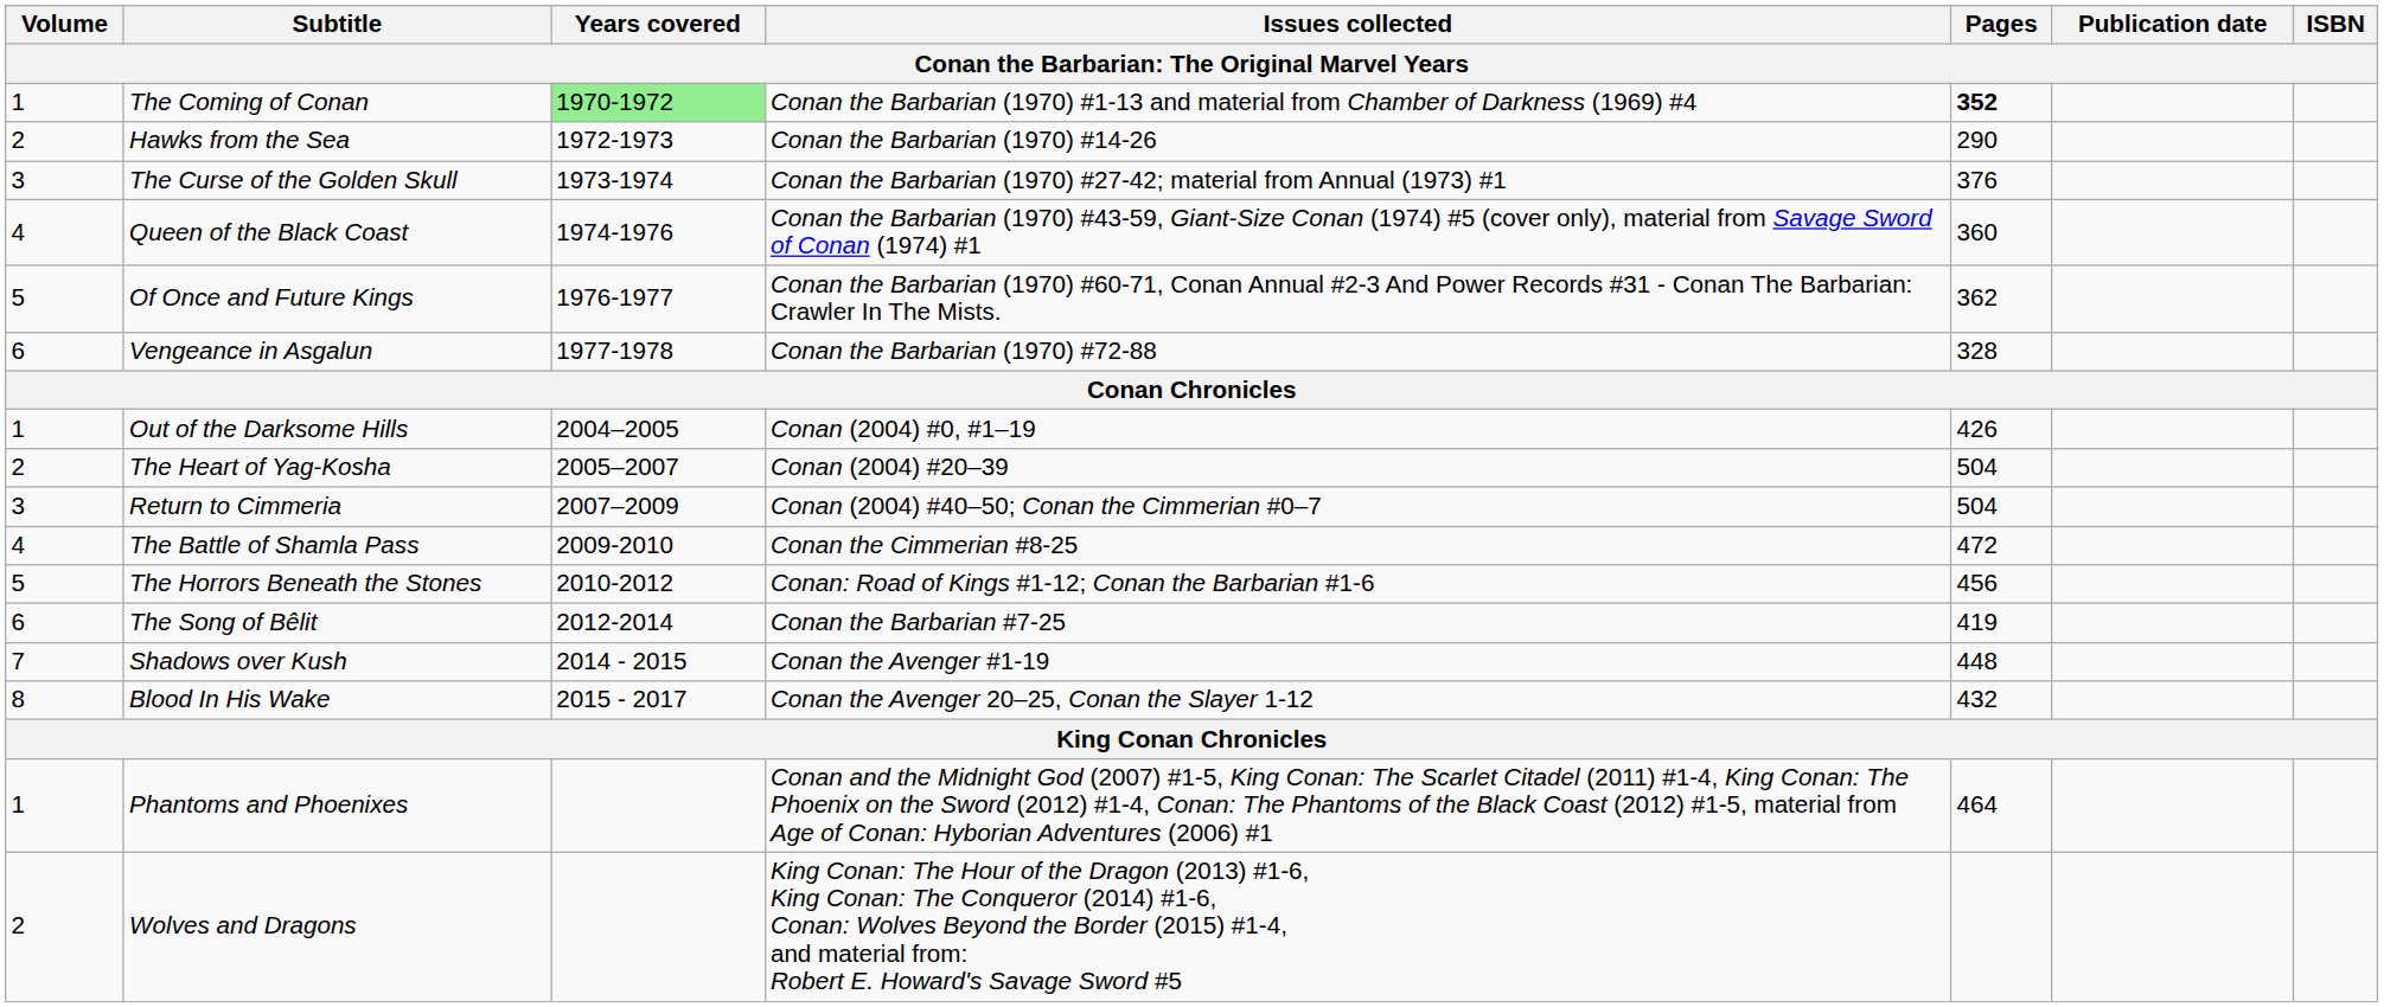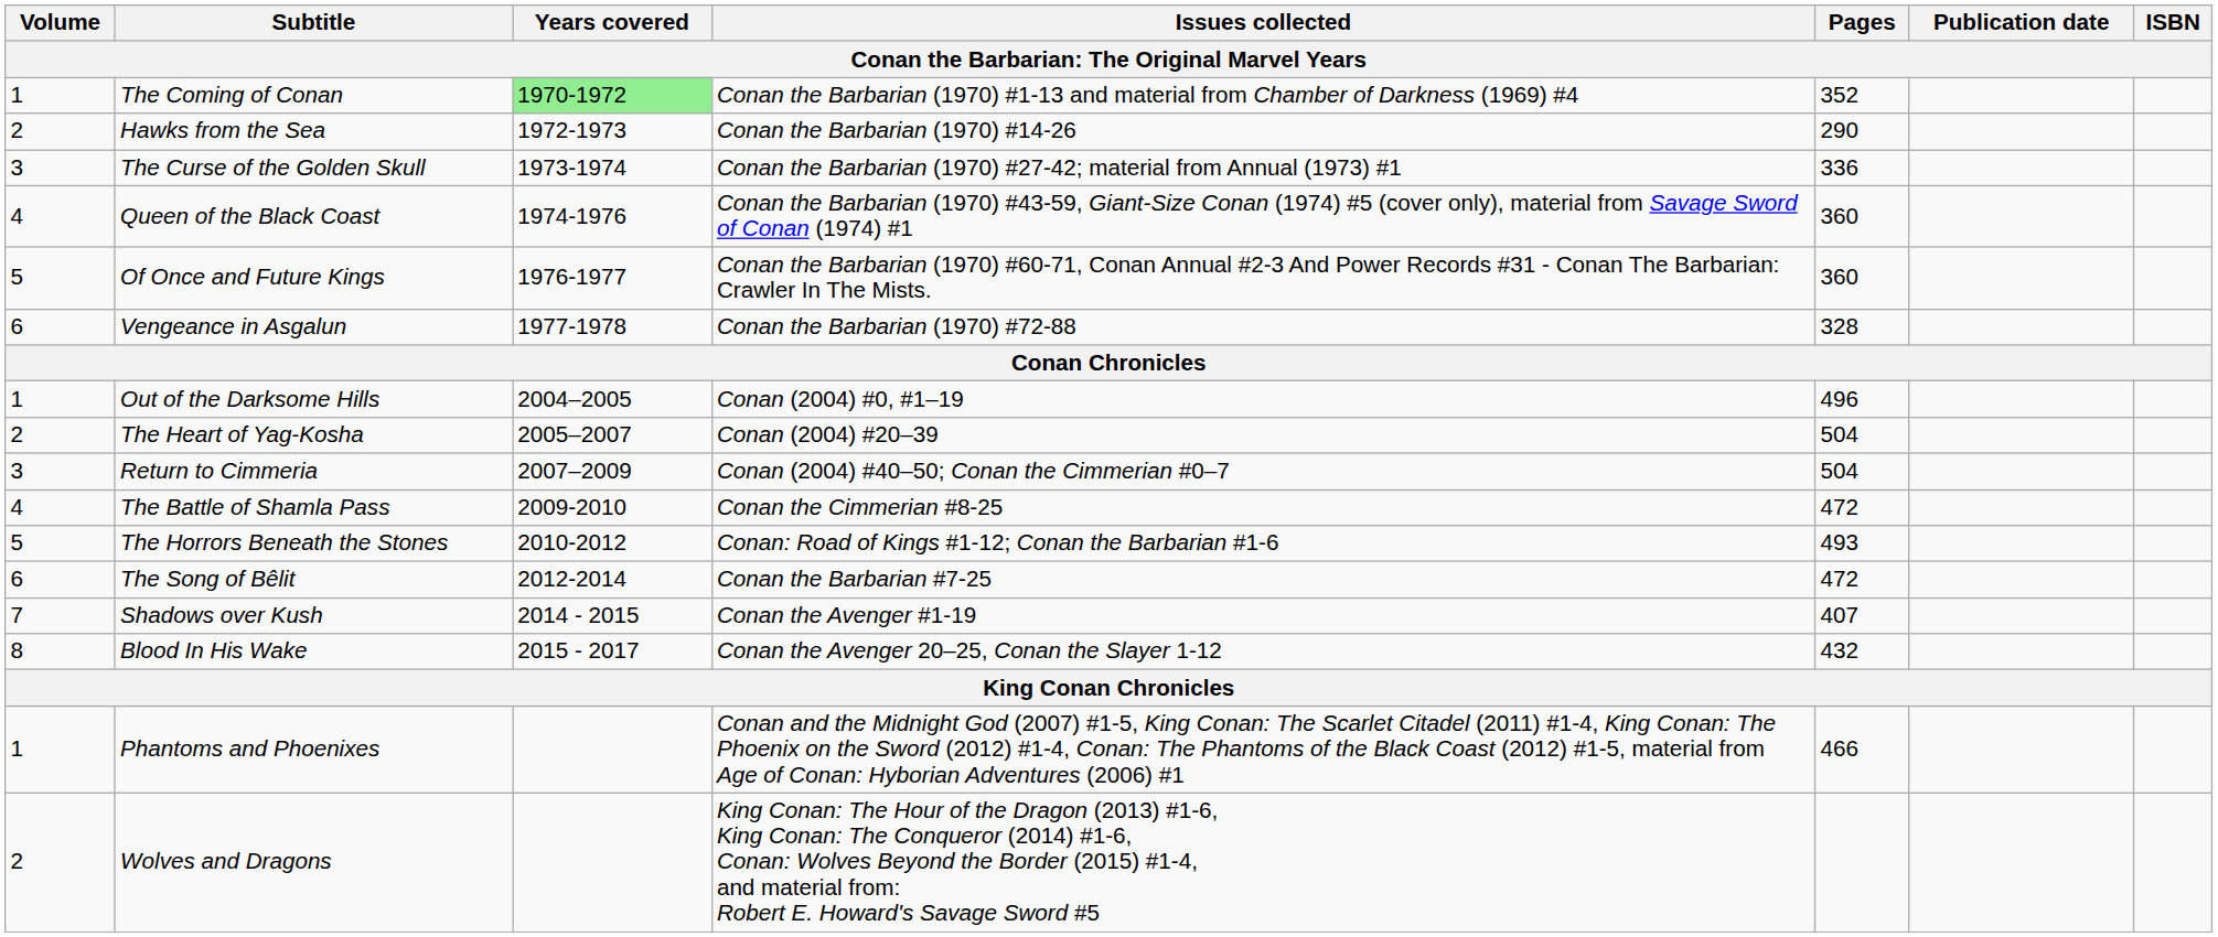The Coming of Conan | Pages: bold -> normal
The Curse of the Golden Skull | Pages: 376 -> 336
Of Once and Future Kings | Pages: 362 -> 360
Out of the Darksome Hills | Pages: 426 -> 496
The Horrors Beneath the Stones | Pages: 456 -> 493
The Song of Bêlit | Pages: 419 -> 472
Shadows over Kush | Pages: 448 -> 407
Phantoms and Phoenixes | Pages: 464 -> 466
